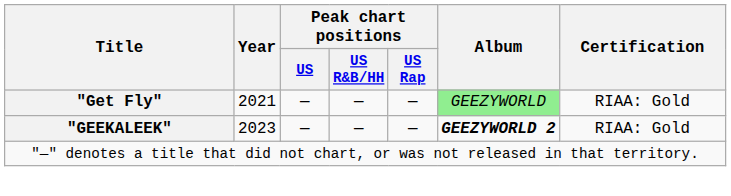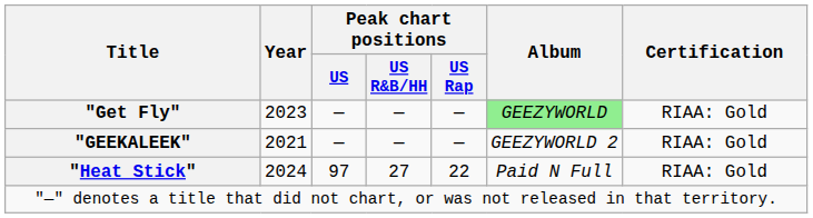"Get Fly" | Year: 2021 -> 2023
"GEEKALEEK" | Year: 2023 -> 2021
"GEEKALEEK" | Album: bold -> normal
+ row: "Heat Stick" | 2024 | 97 | 27 | 22 | Paid N Full | RIAA: Gold
